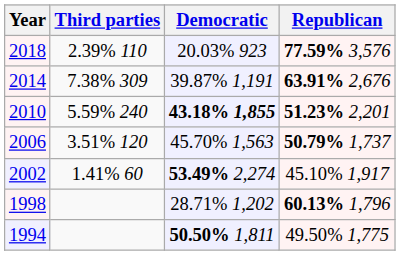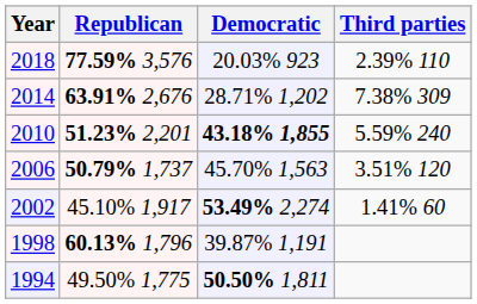columns swapped: Republican <-> Third parties
2014 | Democratic: 39.87% 1,191 -> 28.71% 1,202
1998 | Democratic: 28.71% 1,202 -> 39.87% 1,191
